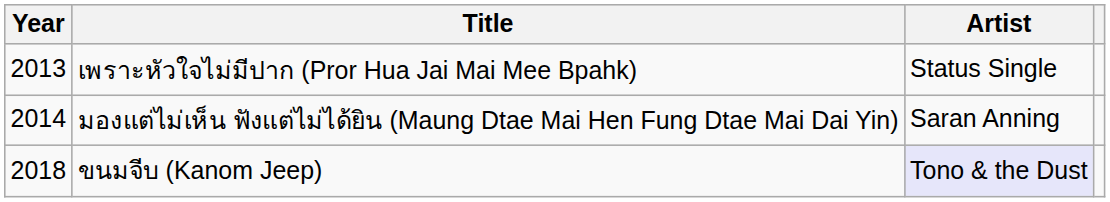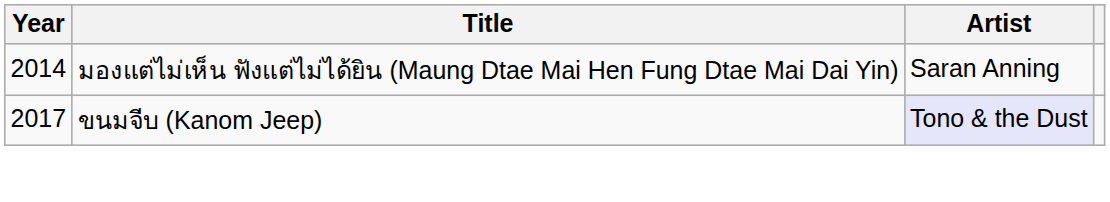- row: 2013 | เพราะหัวใจไม่มีปาก (Pror Hua Jai Mai Mee Bpahk) | Status Single
ขนมจีบ (Kanom Jeep) | Year: 2018 -> 2017
